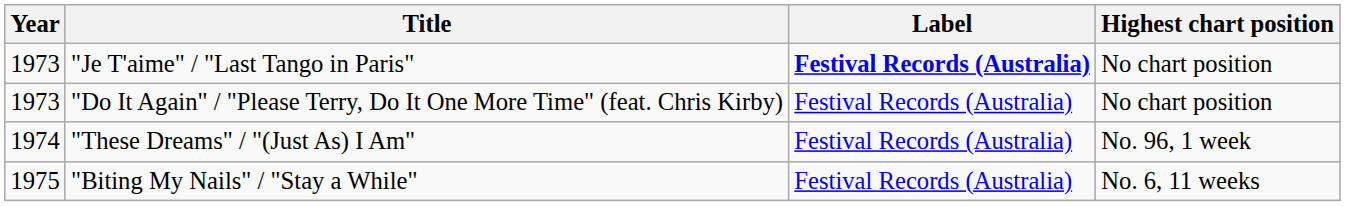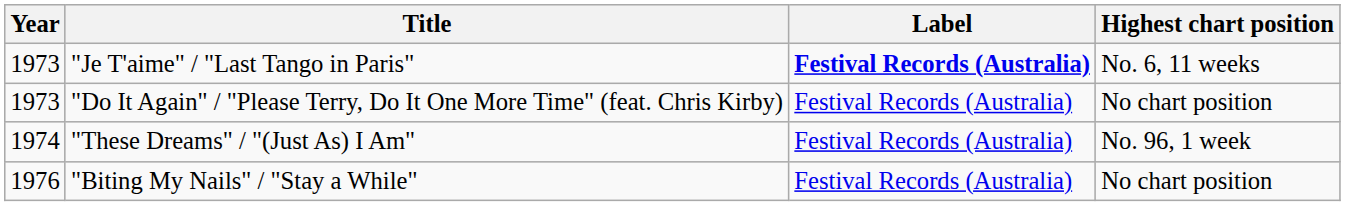"Je T'aime" / "Last Tango in Paris" | Highest chart position: No chart position -> No. 6, 11 weeks
"Biting My Nails" / "Stay a While" | Year: 1975 -> 1976
"Biting My Nails" / "Stay a While" | Highest chart position: No. 6, 11 weeks -> No chart position
